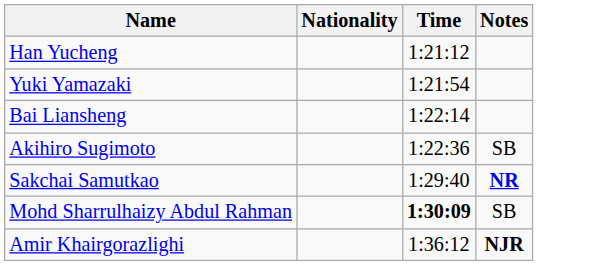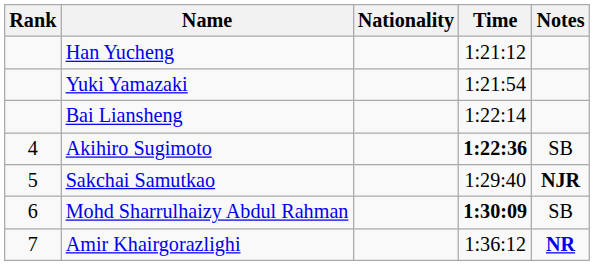+ column: Rank | 4 | 5 | 6 | 7
Akihiro Sugimoto | Time: normal -> bold
Sakchai Samutkao | Notes: NR -> NJR
Amir Khairgorazlighi | Notes: NJR -> NR
